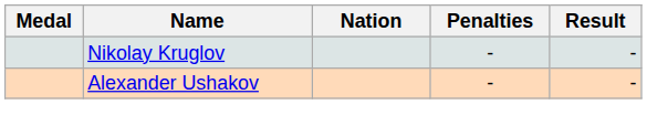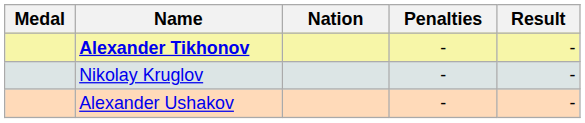+ row: Alexander Tikhonov | - | -
